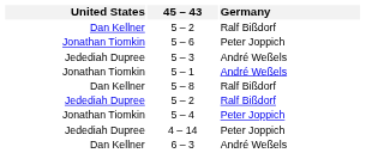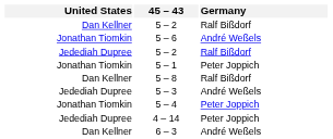5 – 6 | Germany: Peter Joppich -> André Weßels
rows swapped: Jedediah Dupree / 5 – 2 <-> 5 – 3
5 – 1 | Germany: André Weßels -> Peter Joppich
